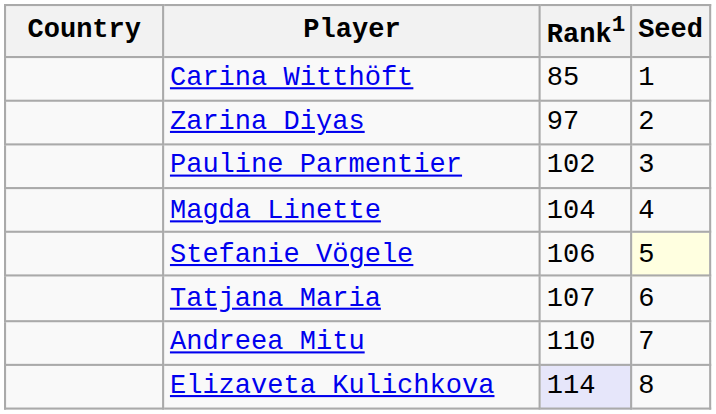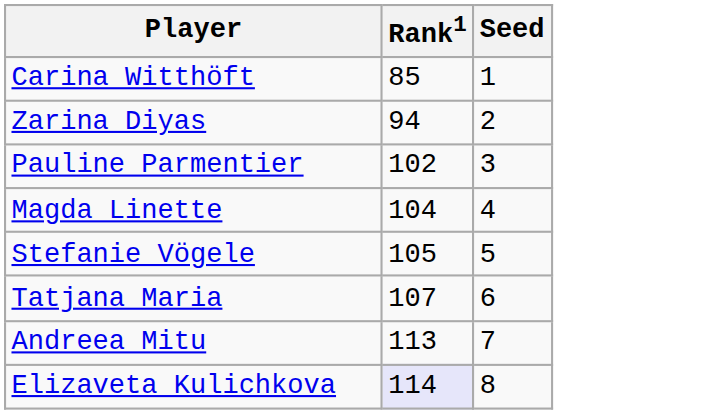- column: Country
Zarina Diyas | Rank1: 97 -> 94
Stefanie Vögele | Rank1: 106 -> 105
Stefanie Vögele | Seed: lightyellow background -> no background
Andreea Mitu | Rank1: 110 -> 113
